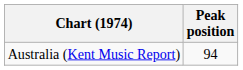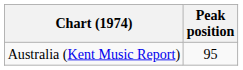Australia (Kent Music Report) | Peak position: 94 -> 95
